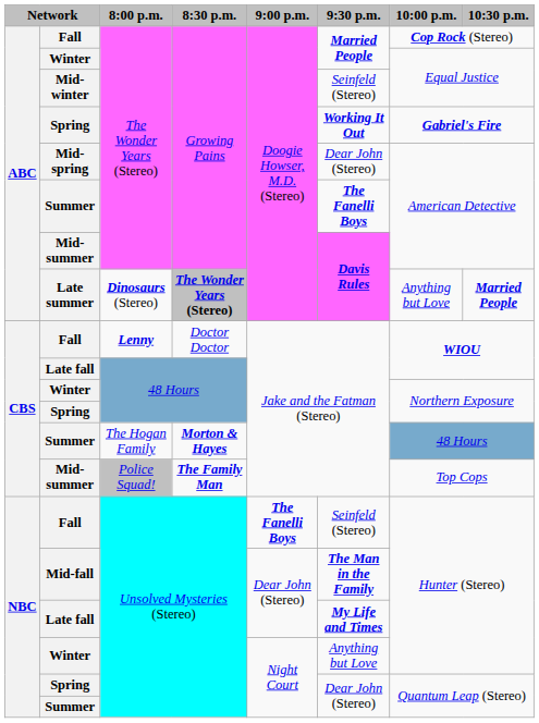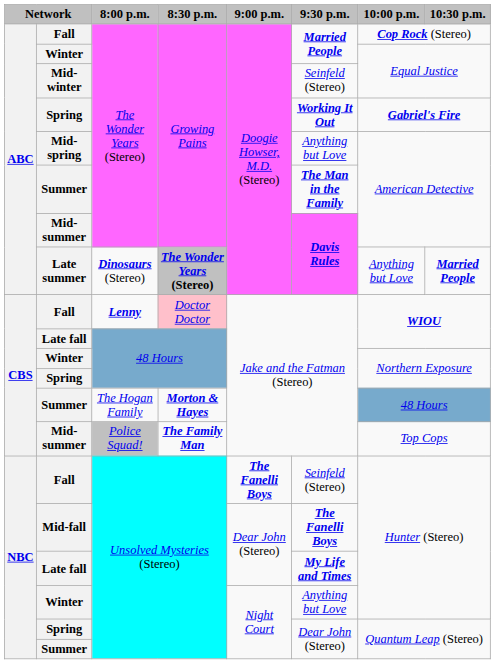Mid-spring | 9:30 p.m.: Dear John (Stereo) -> Anything but Love
Summer / The Wonder Years (Stereo) | 9:30 p.m.: The Fanelli Boys -> The Man in the Family
Fall / Lenny | 8:30 p.m.: no background -> pink background
Mid-fall | 9:30 p.m.: The Man in the Family -> The Fanelli Boys
